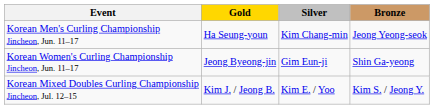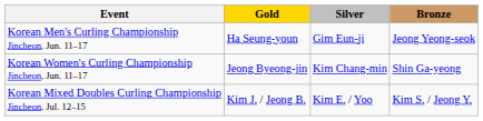Korean Men's Curling Championship Jincheon, Jun. 11–17 | Silver: Kim Chang-min -> Gim Eun-ji
Korean Women's Curling Championship Jincheon, Jun. 11–17 | Silver: Gim Eun-ji -> Kim Chang-min
